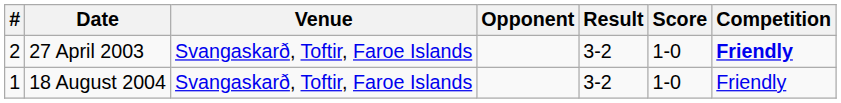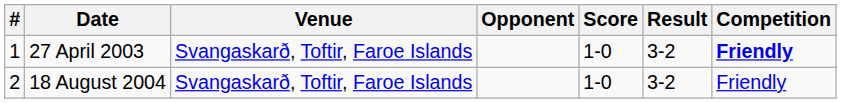columns swapped: Score <-> Result
27 April 2003 | #: 2 -> 1
18 August 2004 | #: 1 -> 2
